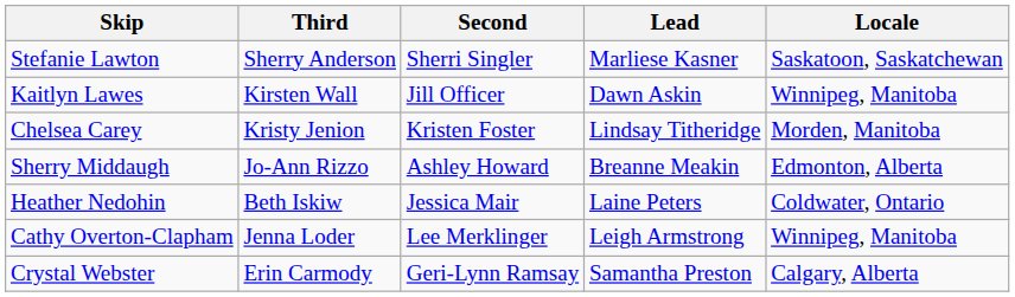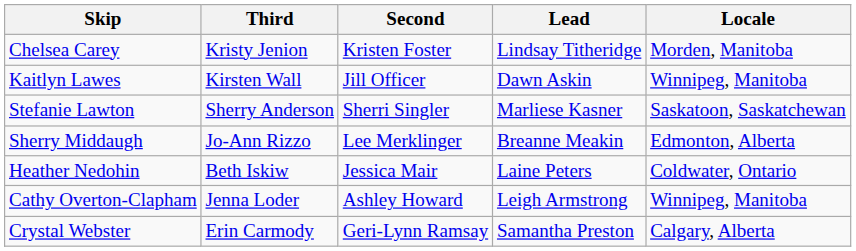rows swapped: Chelsea Carey <-> Stefanie Lawton
Sherry Middaugh | Second: Ashley Howard -> Lee Merklinger
Cathy Overton-Clapham | Second: Lee Merklinger -> Ashley Howard
